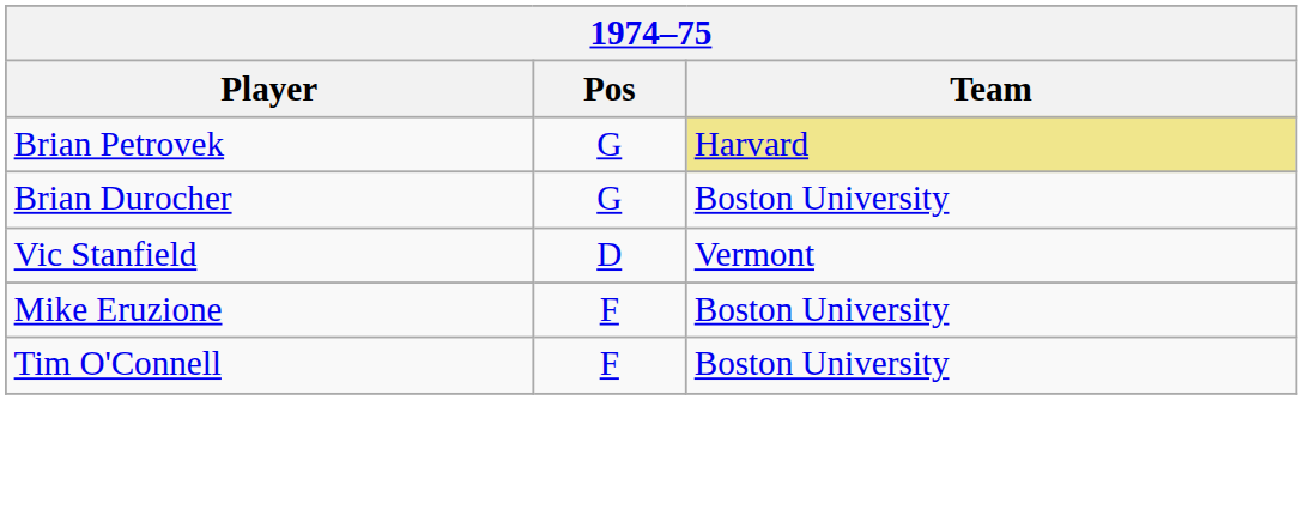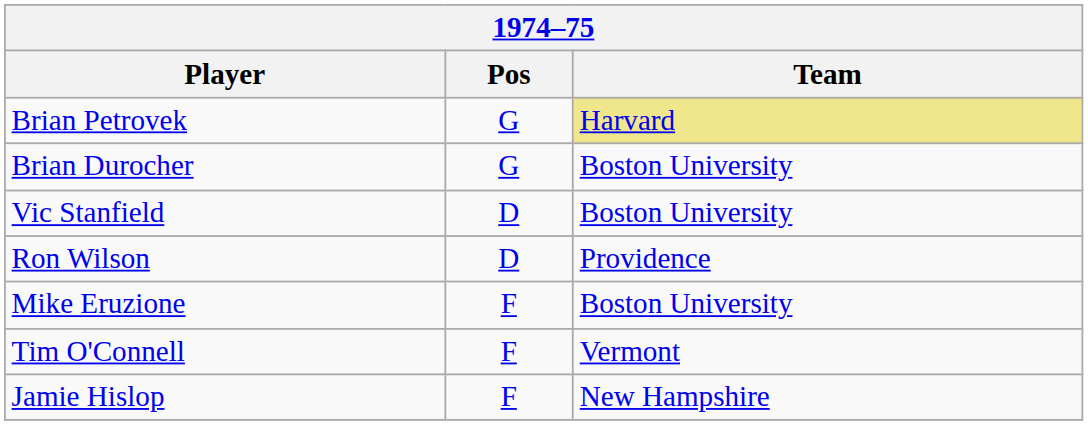Vic Stanfield | Team: Vermont -> Boston University
+ row: Ron Wilson | D | Providence
Tim O'Connell | Team: Boston University -> Vermont
+ row: Jamie Hislop | F | New Hampshire
